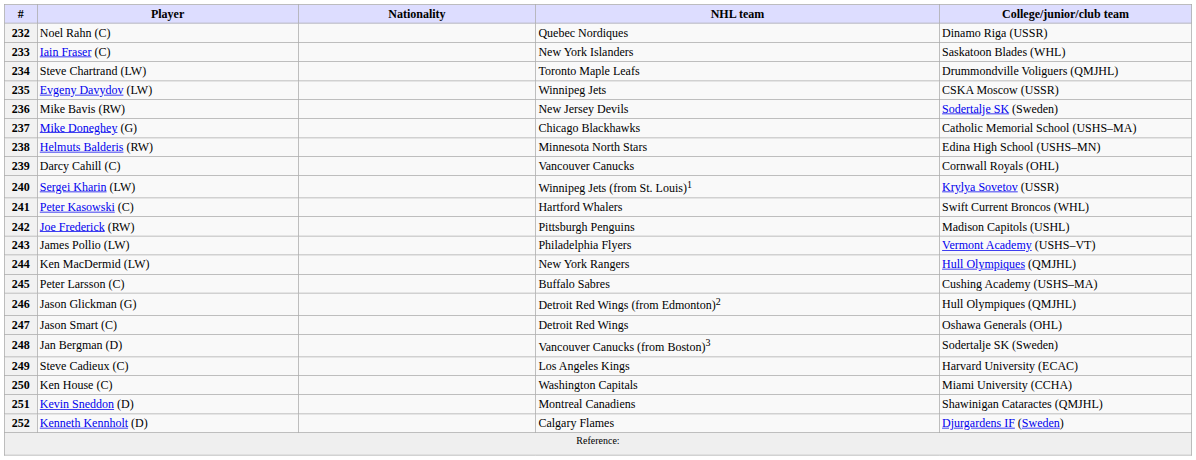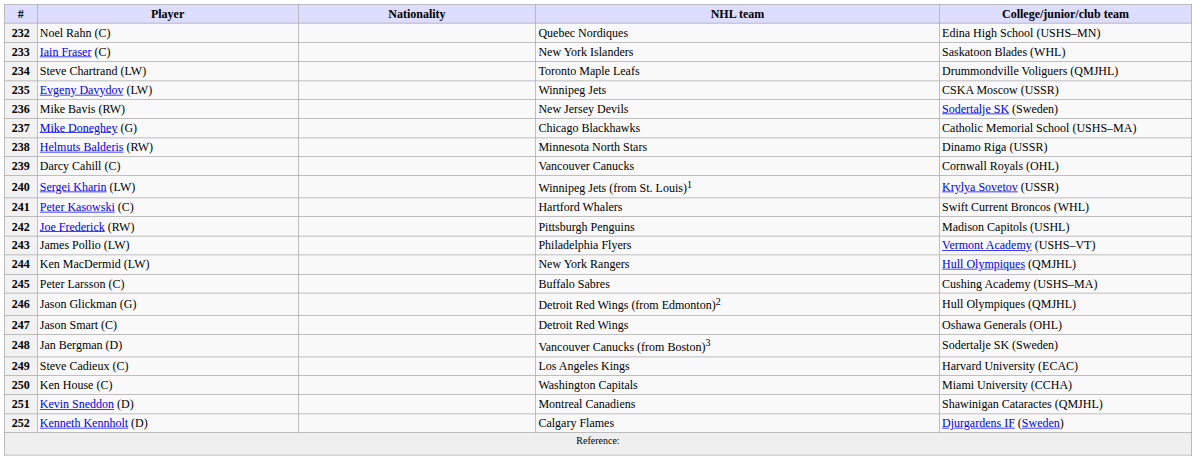232 | College/junior/club team: Dinamo Riga (USSR) -> Edina High School (USHS–MN)
238 | College/junior/club team: Edina High School (USHS–MN) -> Dinamo Riga (USSR)
